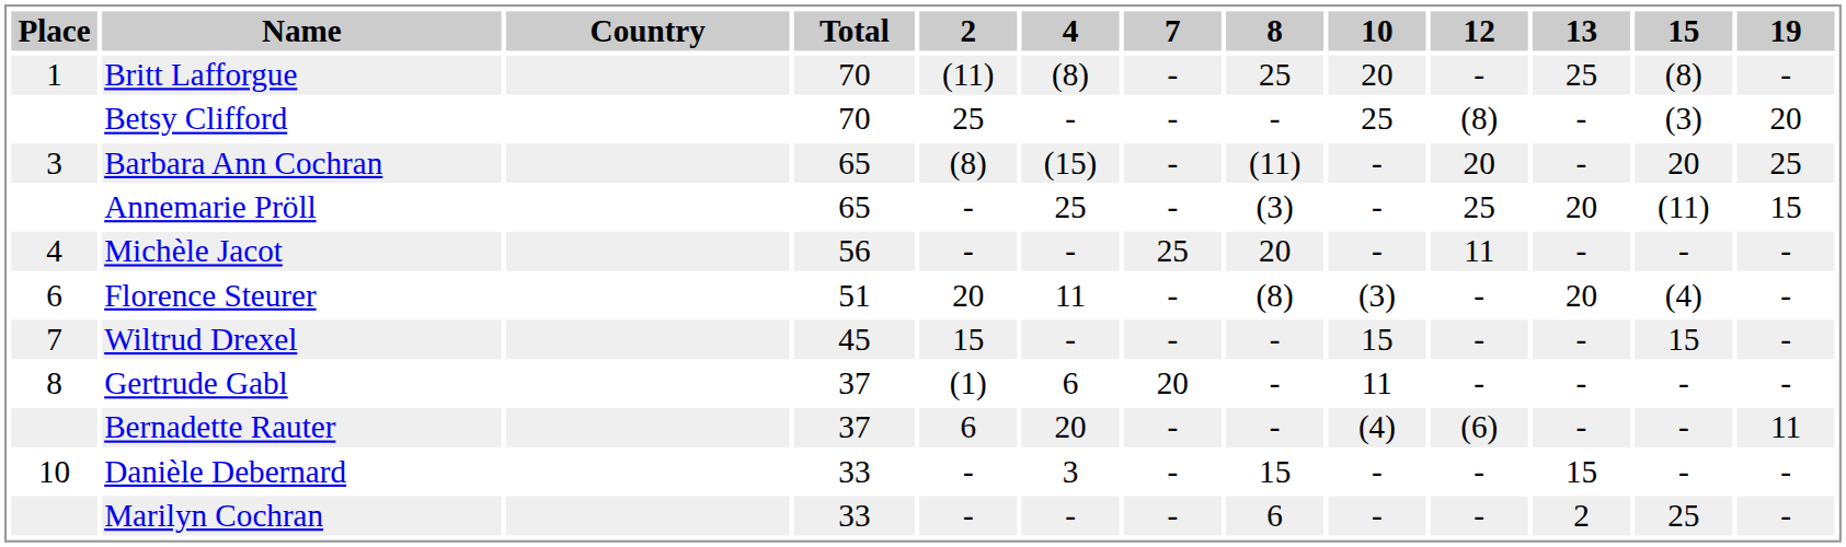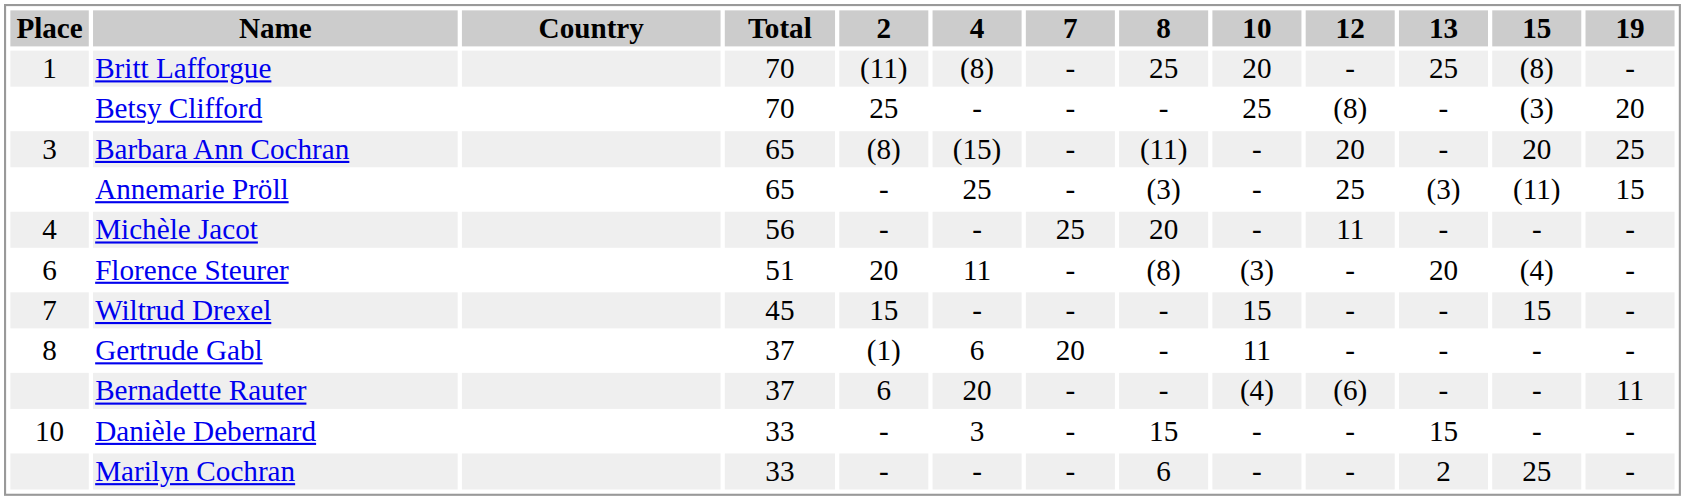Annemarie Pröll | 13: 20 -> (3)
